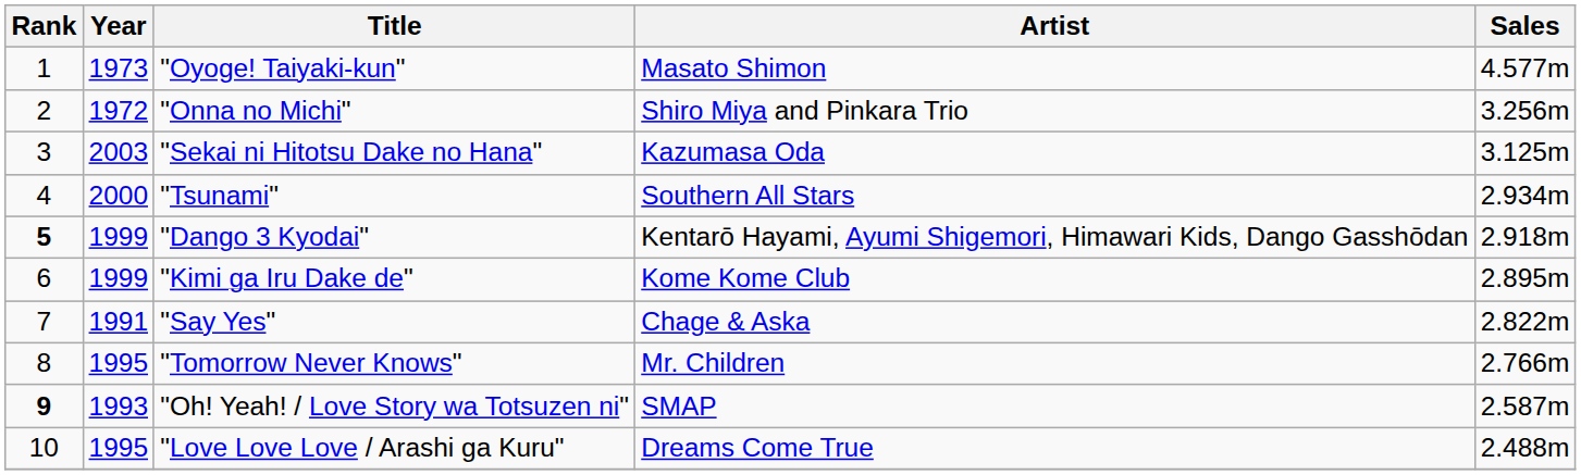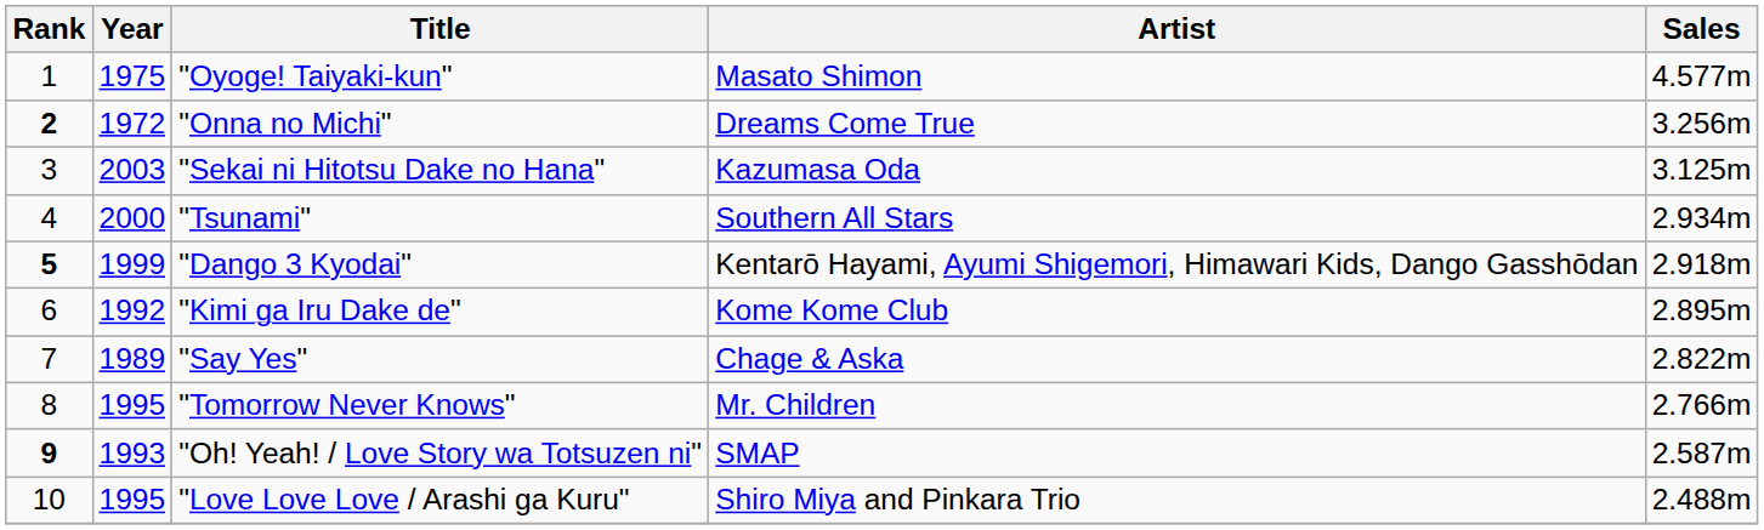"Oyoge! Taiyaki-kun" | Year: 1973 -> 1975
"Onna no Michi" | Rank: normal -> bold
"Onna no Michi" | Artist: Shiro Miya and Pinkara Trio -> Dreams Come True
"Kimi ga Iru Dake de" | Year: 1999 -> 1992
"Say Yes" | Year: 1991 -> 1989
"Love Love Love / Arashi ga Kuru" | Artist: Dreams Come True -> Shiro Miya and Pinkara Trio
